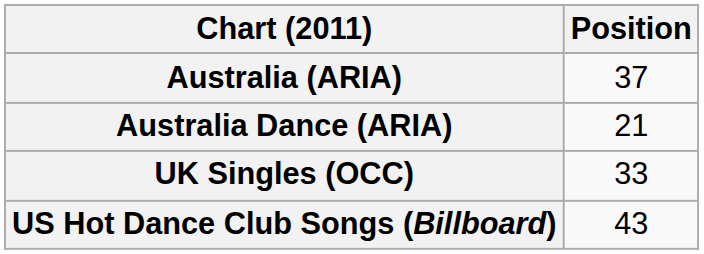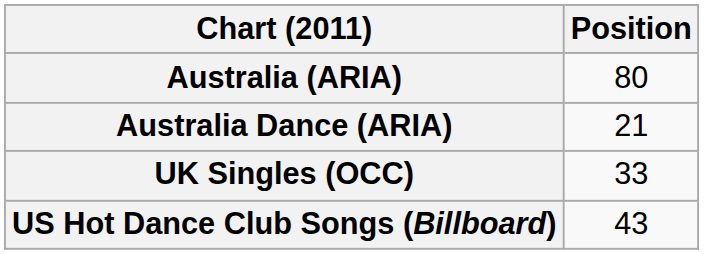Australia (ARIA) | Position: 37 -> 80
